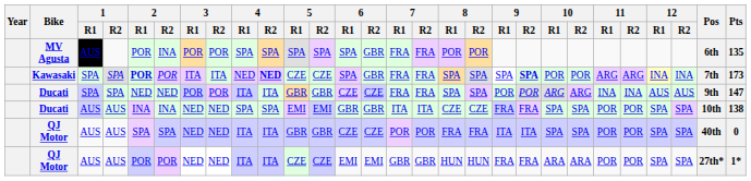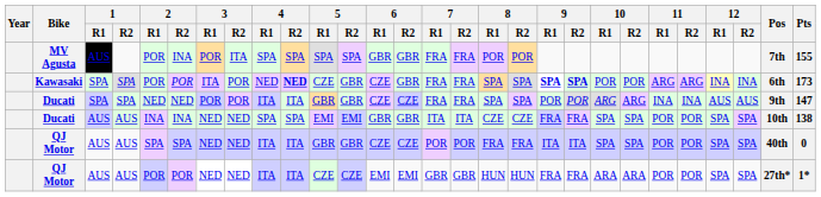MV Agusta | 3 / R2: POR -> ITA
MV Agusta | 6 / R1: SPA -> GBR
MV Agusta | Pos: 6th -> 7th
MV Agusta | Pts: 135 -> 155
Kawasaki | 2 / R1: bold -> normal
Kawasaki | 3 / R2: ITA -> POR
Kawasaki | 5 / R2: CZE -> GBR
Kawasaki | 6 / R1: SPA -> CZE
Kawasaki | 9 / R1: normal -> bold
Kawasaki | Pos: 7th -> 6th
